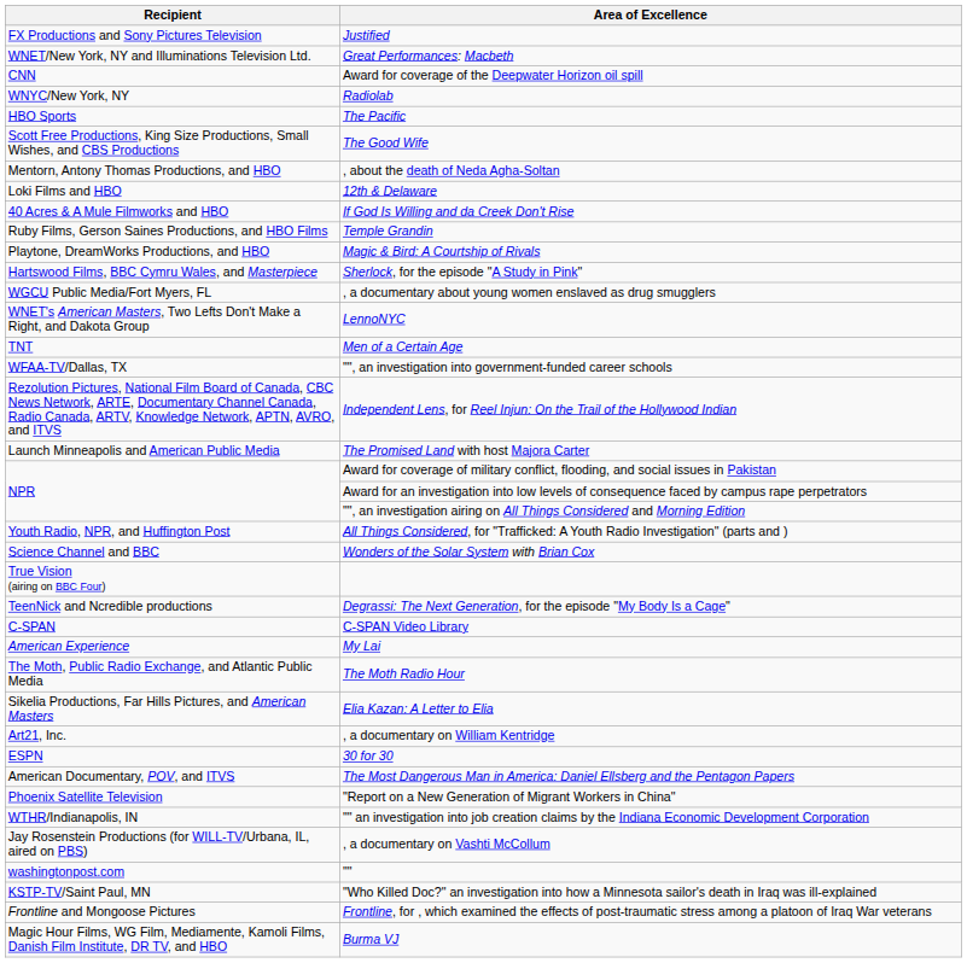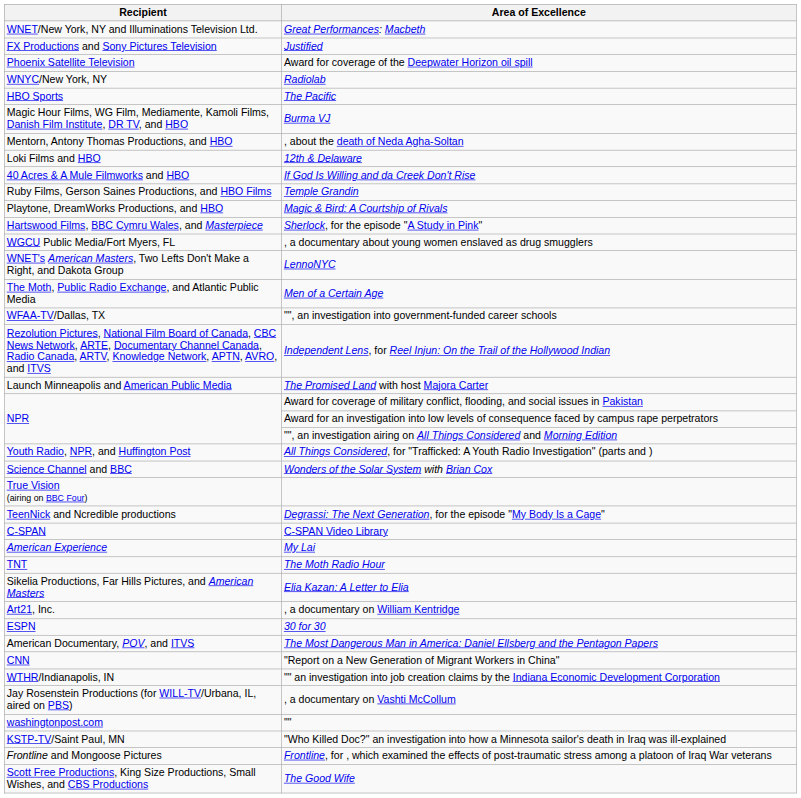rows swapped: Justified <-> Great Performances: Macbeth
Award for coverage of the Deepwater Horizon oil spill | Recipient: CNN -> Phoenix Satellite Television
rows swapped: Burma VJ <-> The Good Wife
Men of a Certain Age | Recipient: TNT -> The Moth, Public Radio Exchange, and Atlantic Public Media
The Moth Radio Hour | Recipient: The Moth, Public Radio Exchange, and Atlantic Public Media -> TNT
"Report on a New Generation of Migrant Workers in China" | Recipient: Phoenix Satellite Television -> CNN
